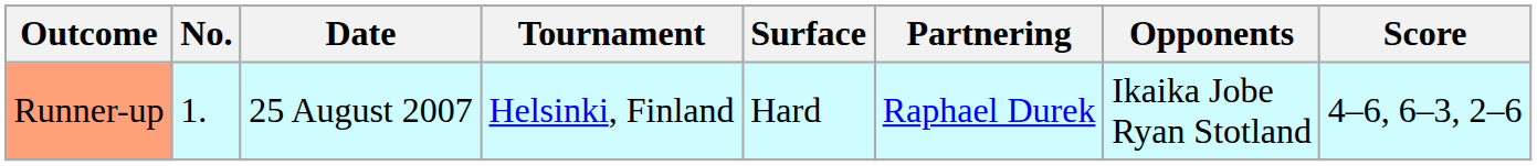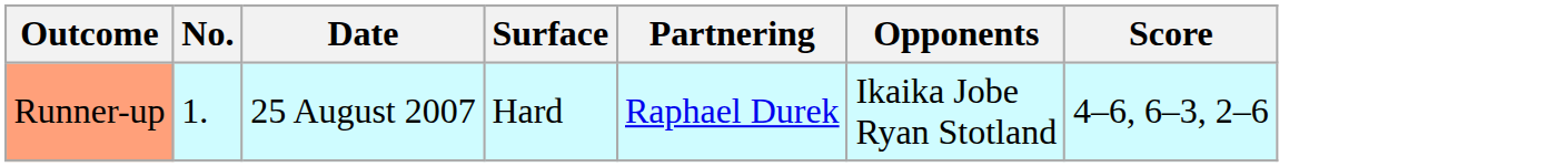- column: Tournament | Helsinki, Finland
